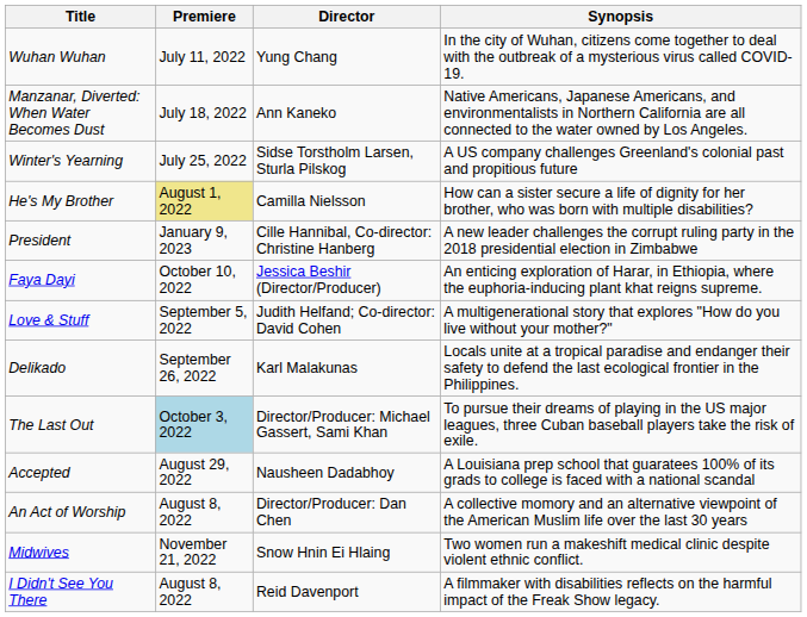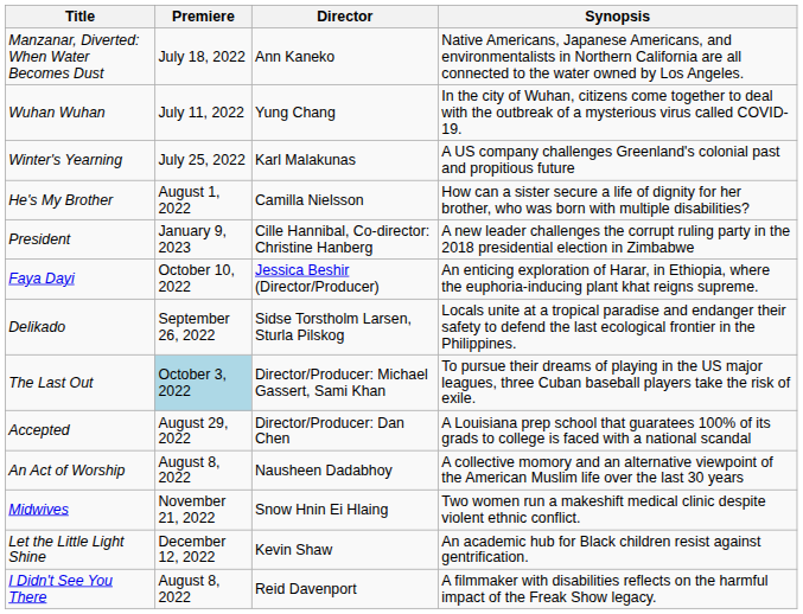rows swapped: Wuhan Wuhan <-> Manzanar, Diverted: When Water Becomes Dust
Winter's Yearning | Director: Sidse Torstholm Larsen, Sturla Pilskog -> Karl Malakunas
He's My Brother | Premiere: khaki background -> no background
- row: Love & Stuff | September 5, 2022 | Judith Helfand; Co-director: David Cohen | A multigenerational story that explores "How do you live without your mother?"
Delikado | Director: Karl Malakunas -> Sidse Torstholm Larsen, Sturla Pilskog
Accepted | Director: Nausheen Dadabhoy -> Director/Producer: Dan Chen
An Act of Worship | Director: Director/Producer: Dan Chen -> Nausheen Dadabhoy
+ row: Let the Little Light Shine | December 12, 2022 | Kevin Shaw | An academic hub for Black children resist against gentrification.
